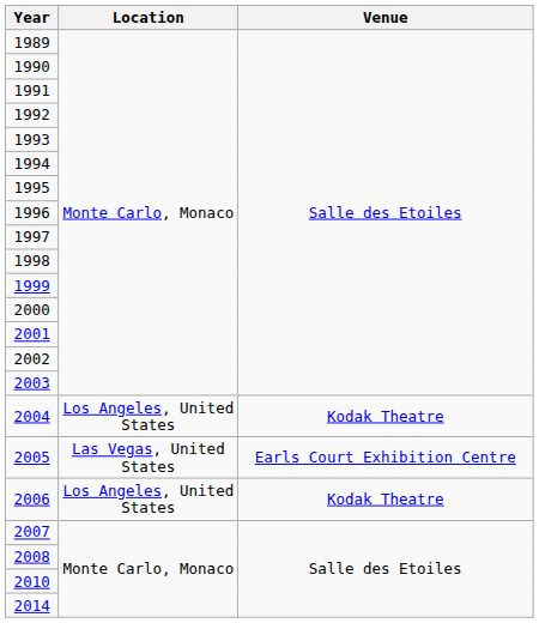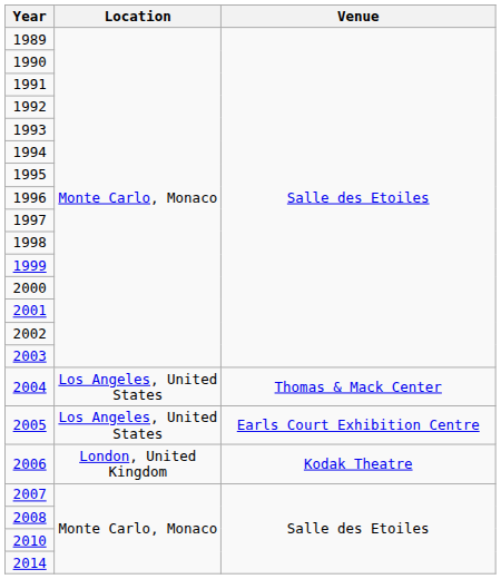2004 | Venue: Kodak Theatre -> Thomas & Mack Center
2005 | Location: Las Vegas, United States -> Los Angeles, United States
2006 | Location: Los Angeles, United States -> London, United Kingdom
